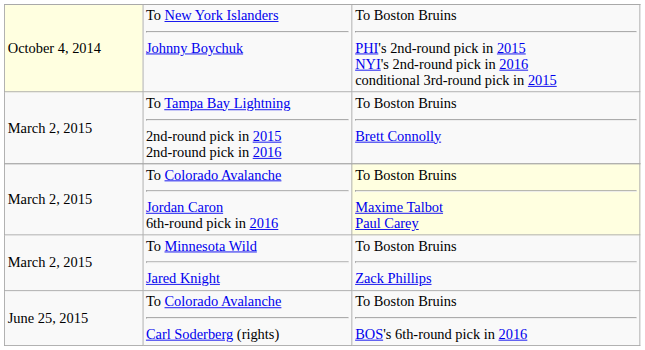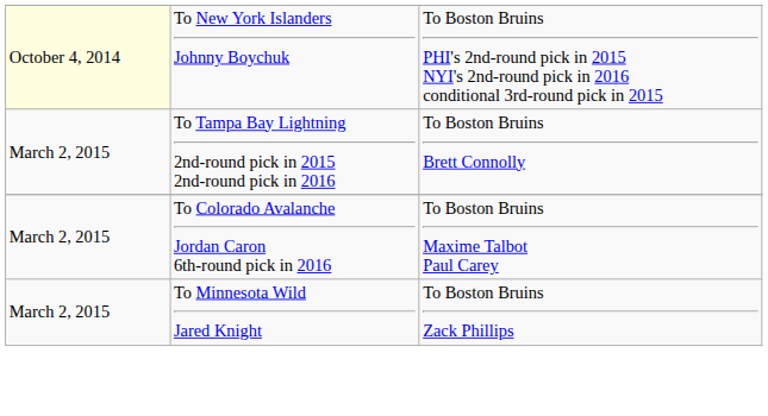To Colorado Avalanche Jordan Caron 6th-round pick in 2016 | column 3: lightyellow background -> no background
- row: June 25, 2015 | To Colorado Avalanche Carl Soderberg (rights) | To Boston Bruins BOS's 6th-round pick in 2016
